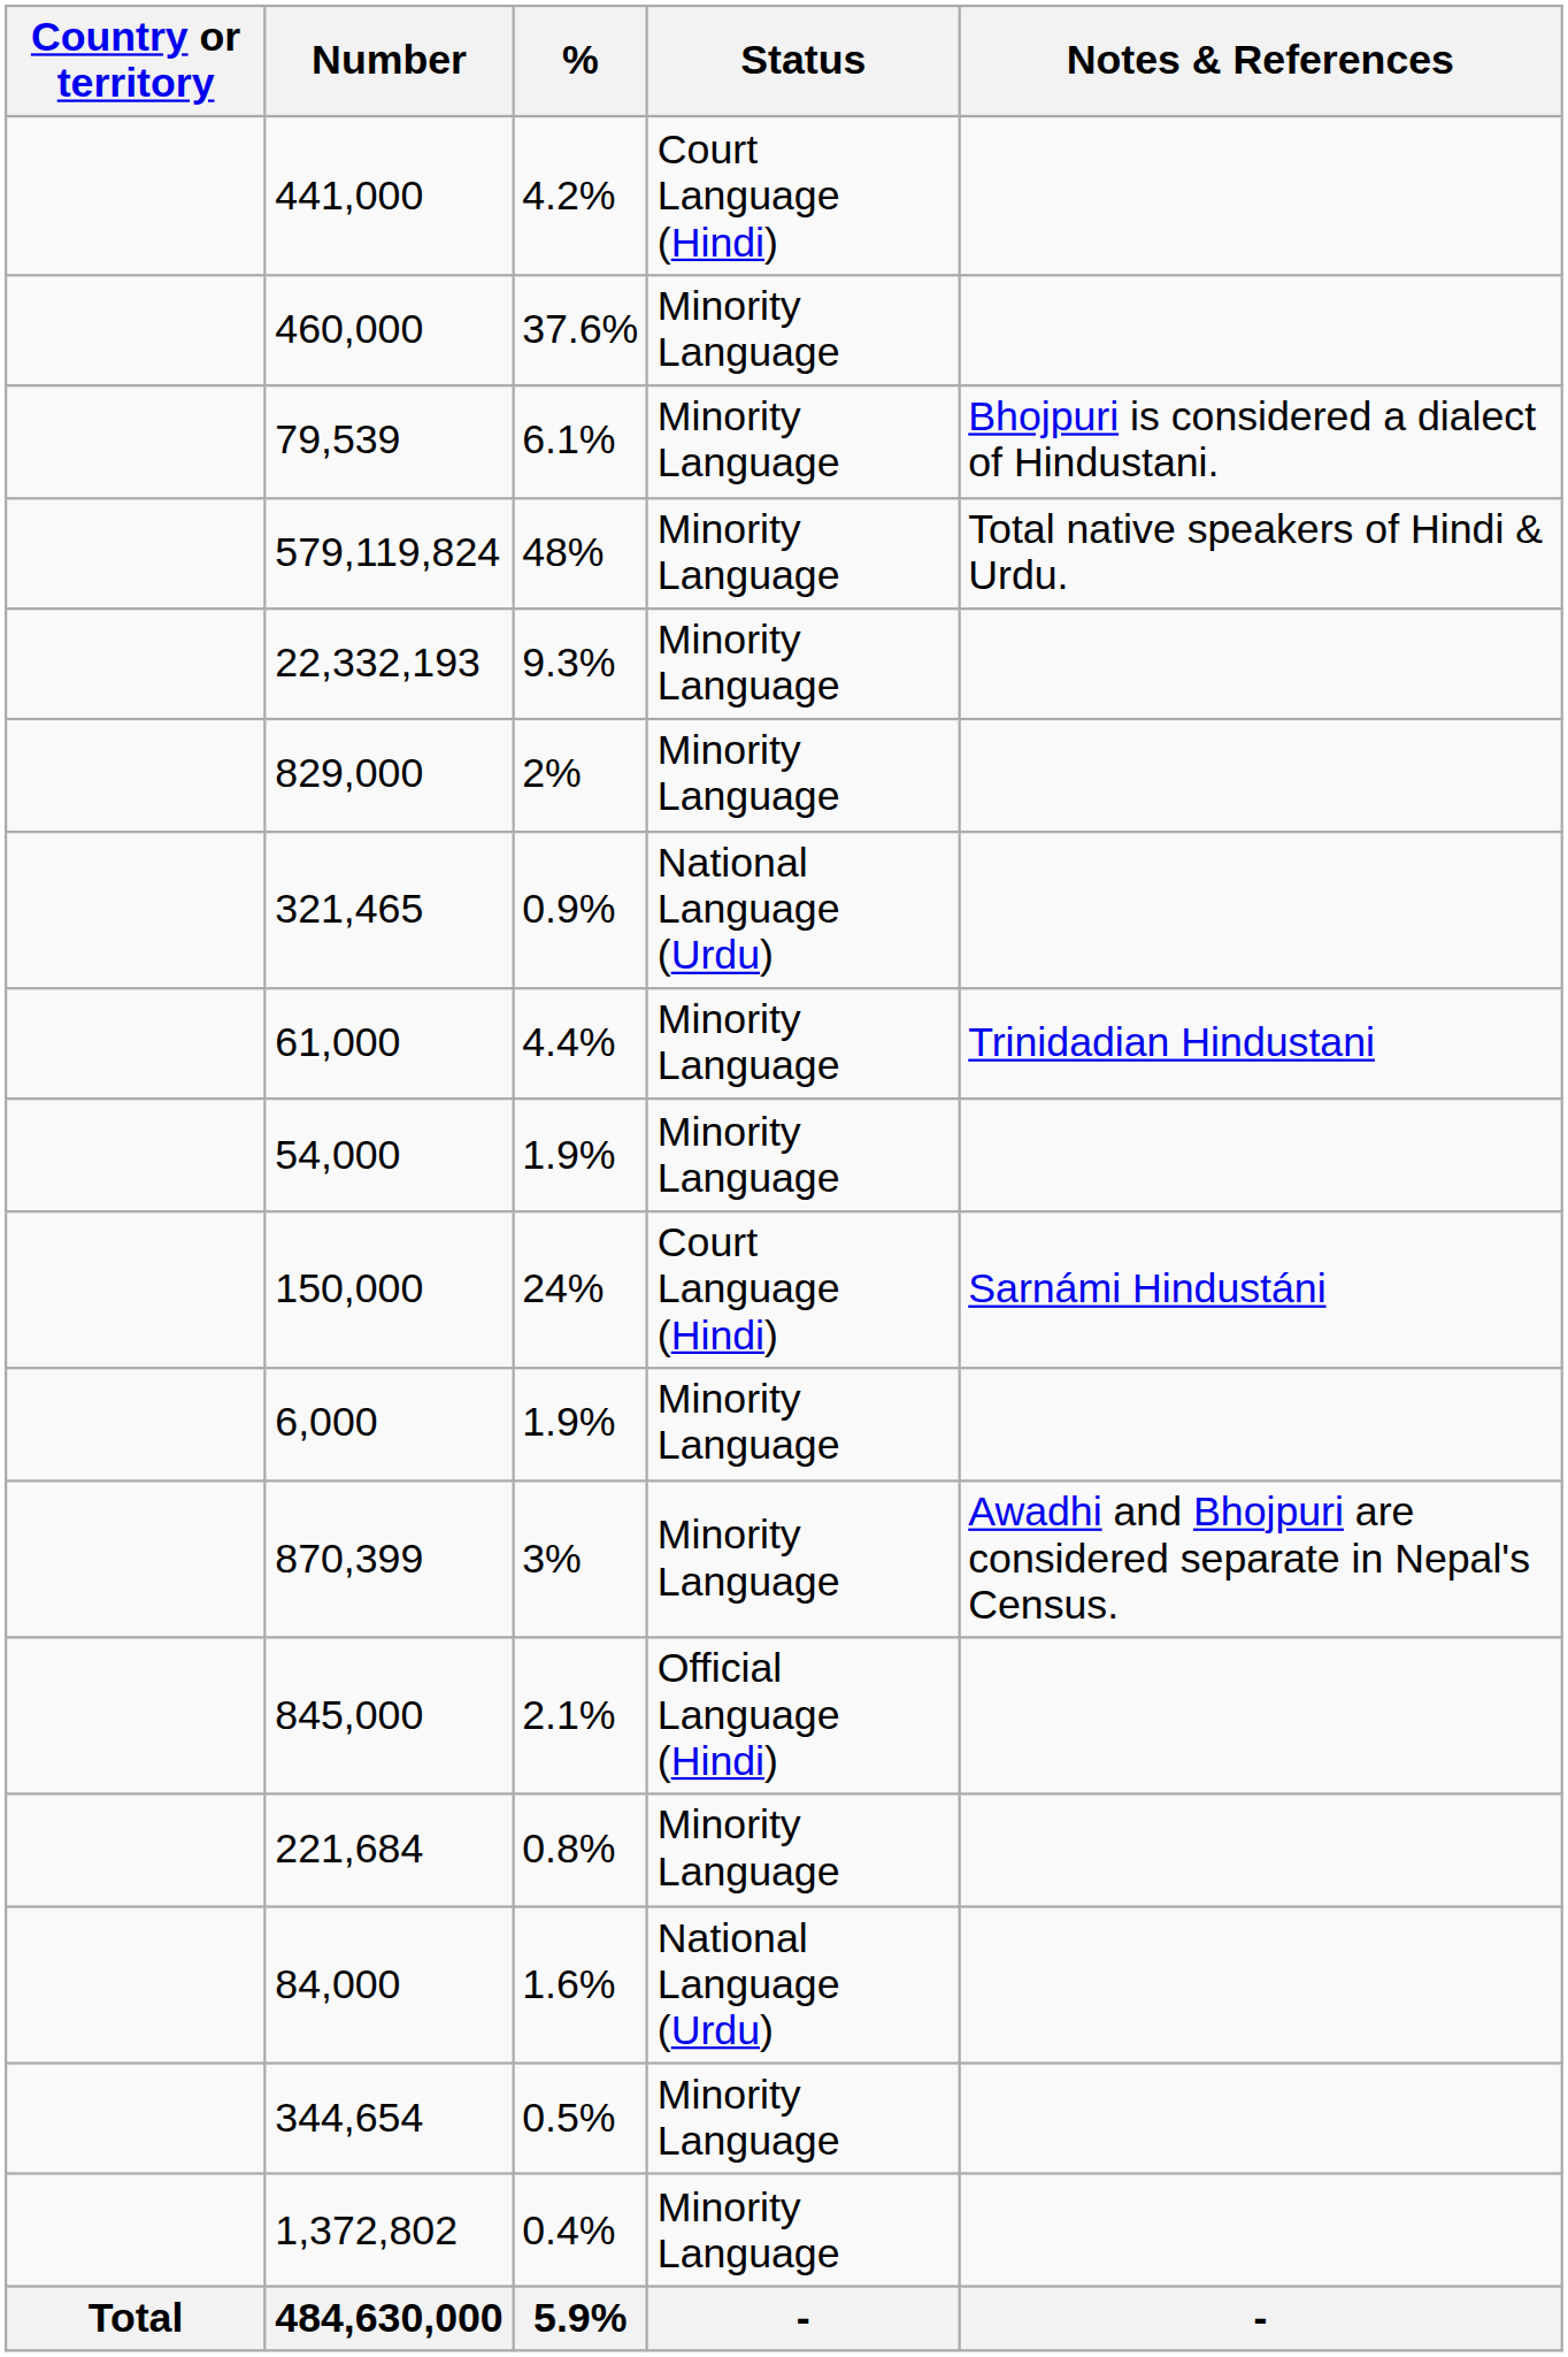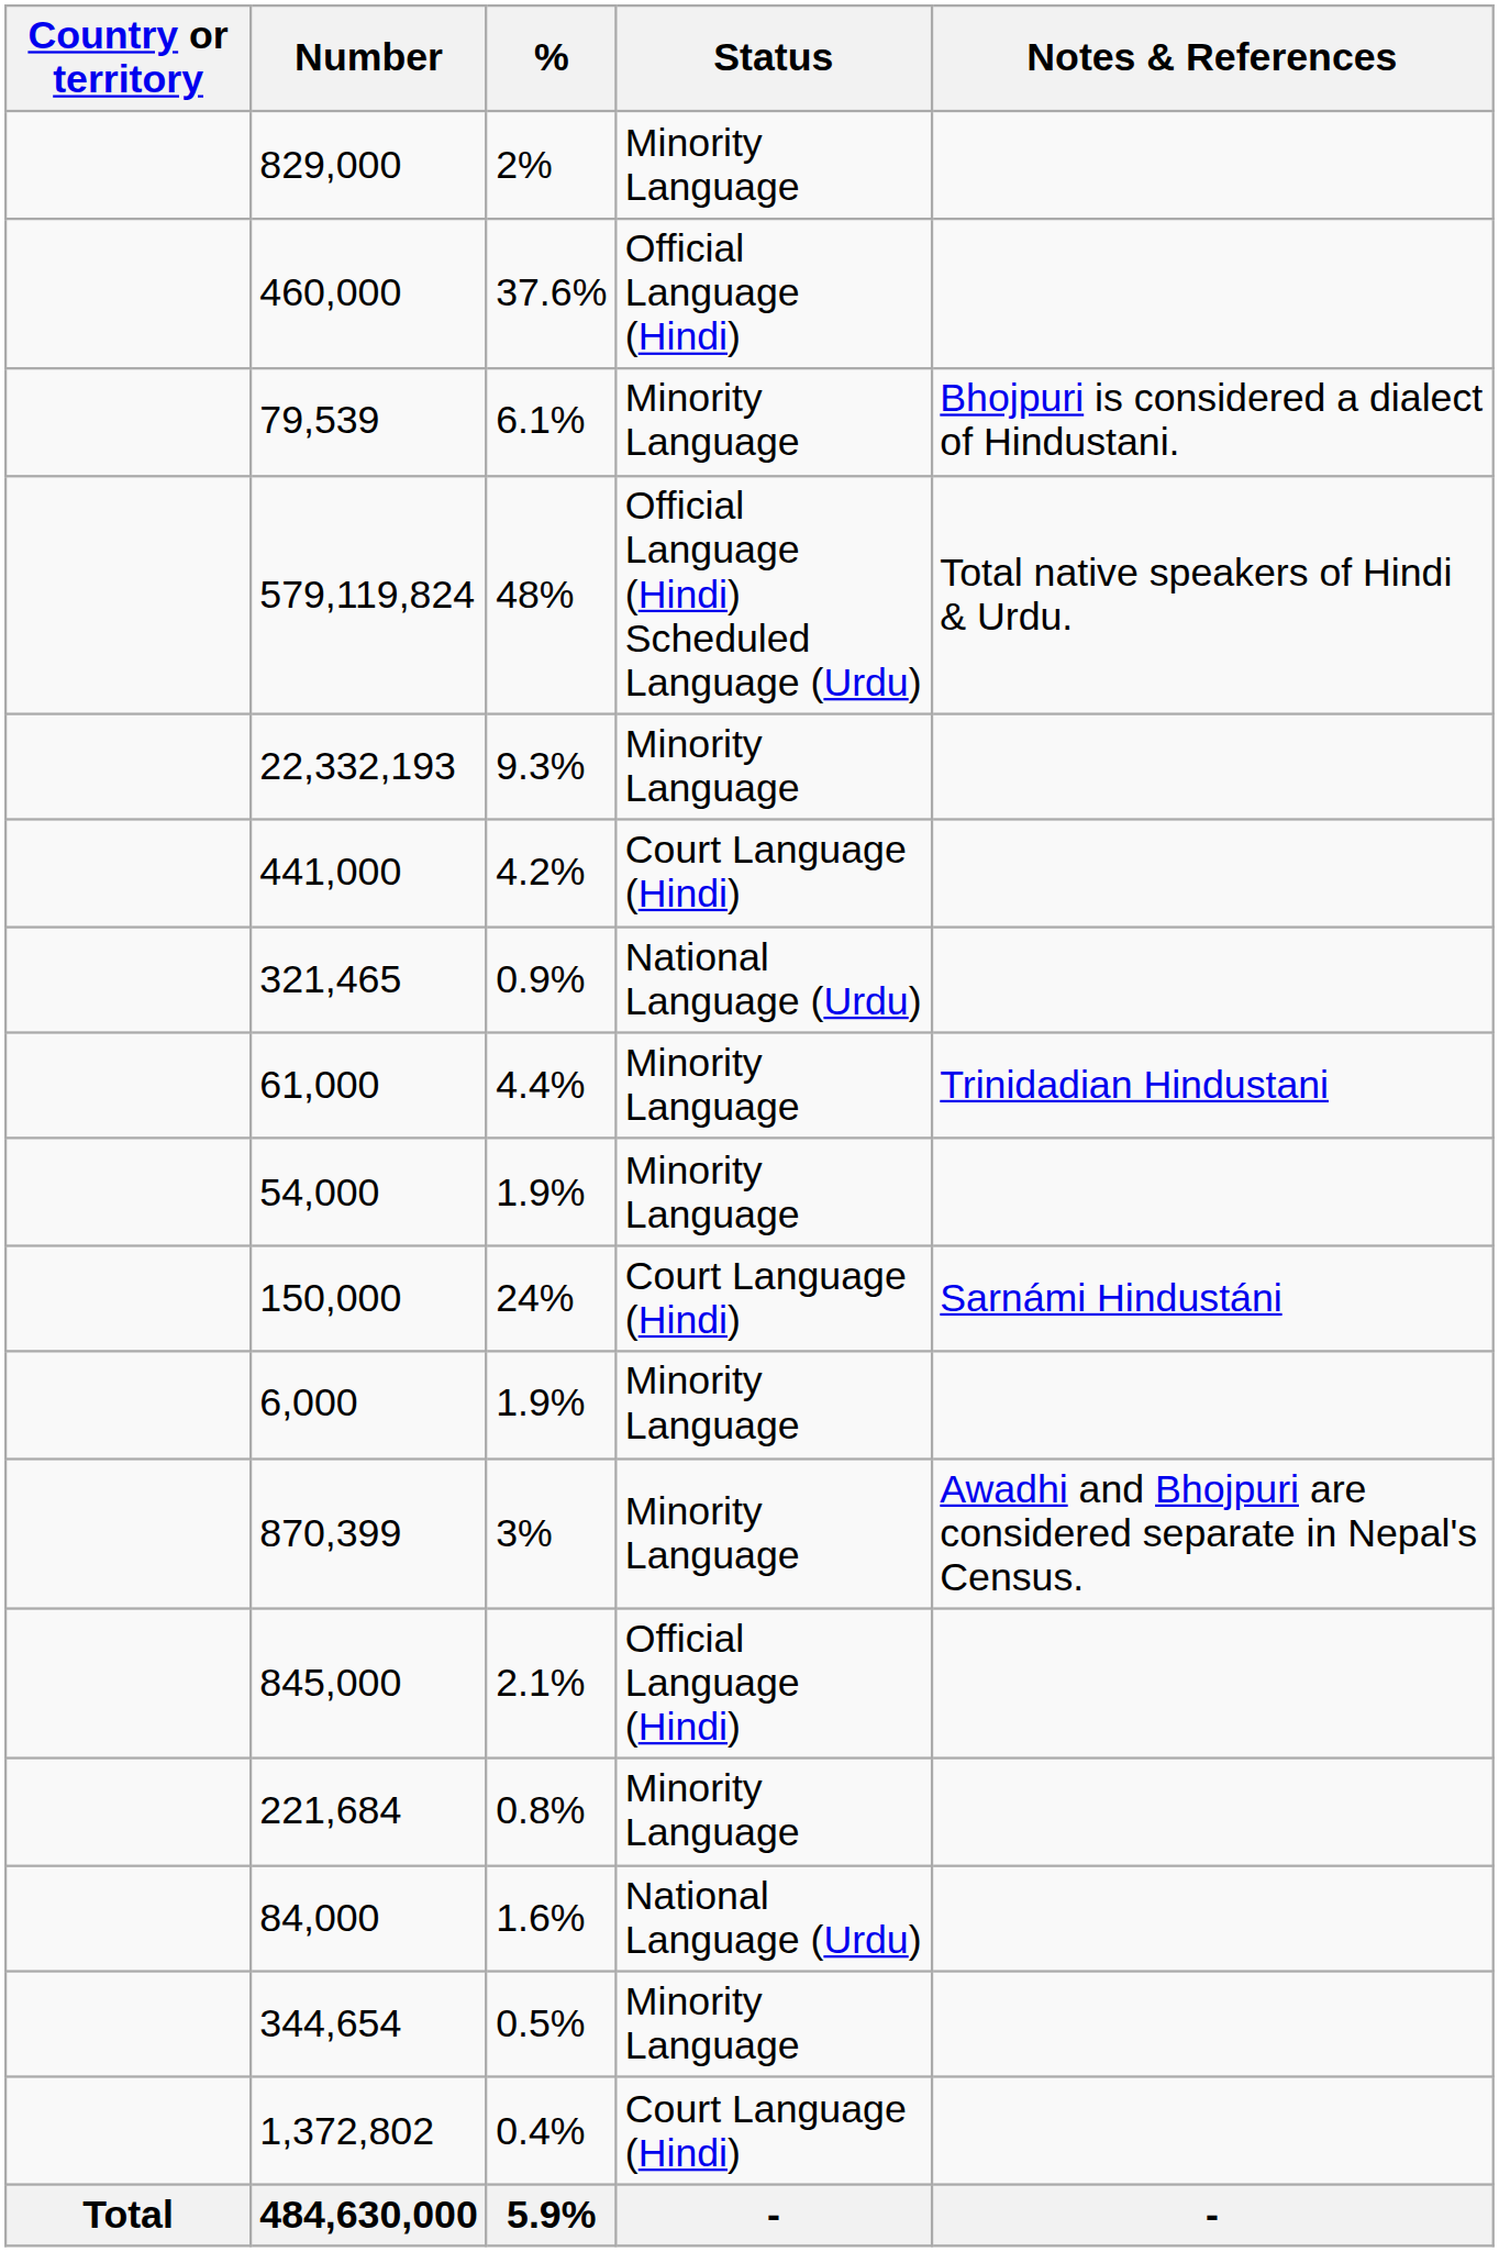rows swapped: 829,000 <-> 441,000
460,000 | Status: Minority Language -> Official Language (Hindi)
579,119,824 | Status: Minority Language -> Official Language (Hindi) Scheduled Language (Urdu)
1,372,802 | Status: Minority Language -> Court Language (Hindi)
